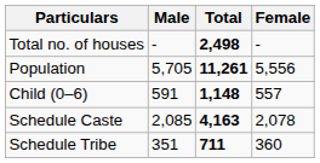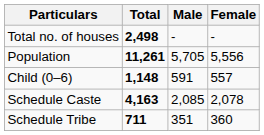columns swapped: Total <-> Male
